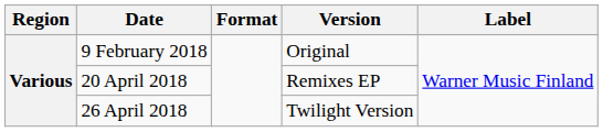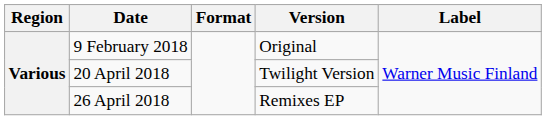20 April 2018 | Version: Remixes EP -> Twilight Version
26 April 2018 | Version: Twilight Version -> Remixes EP
